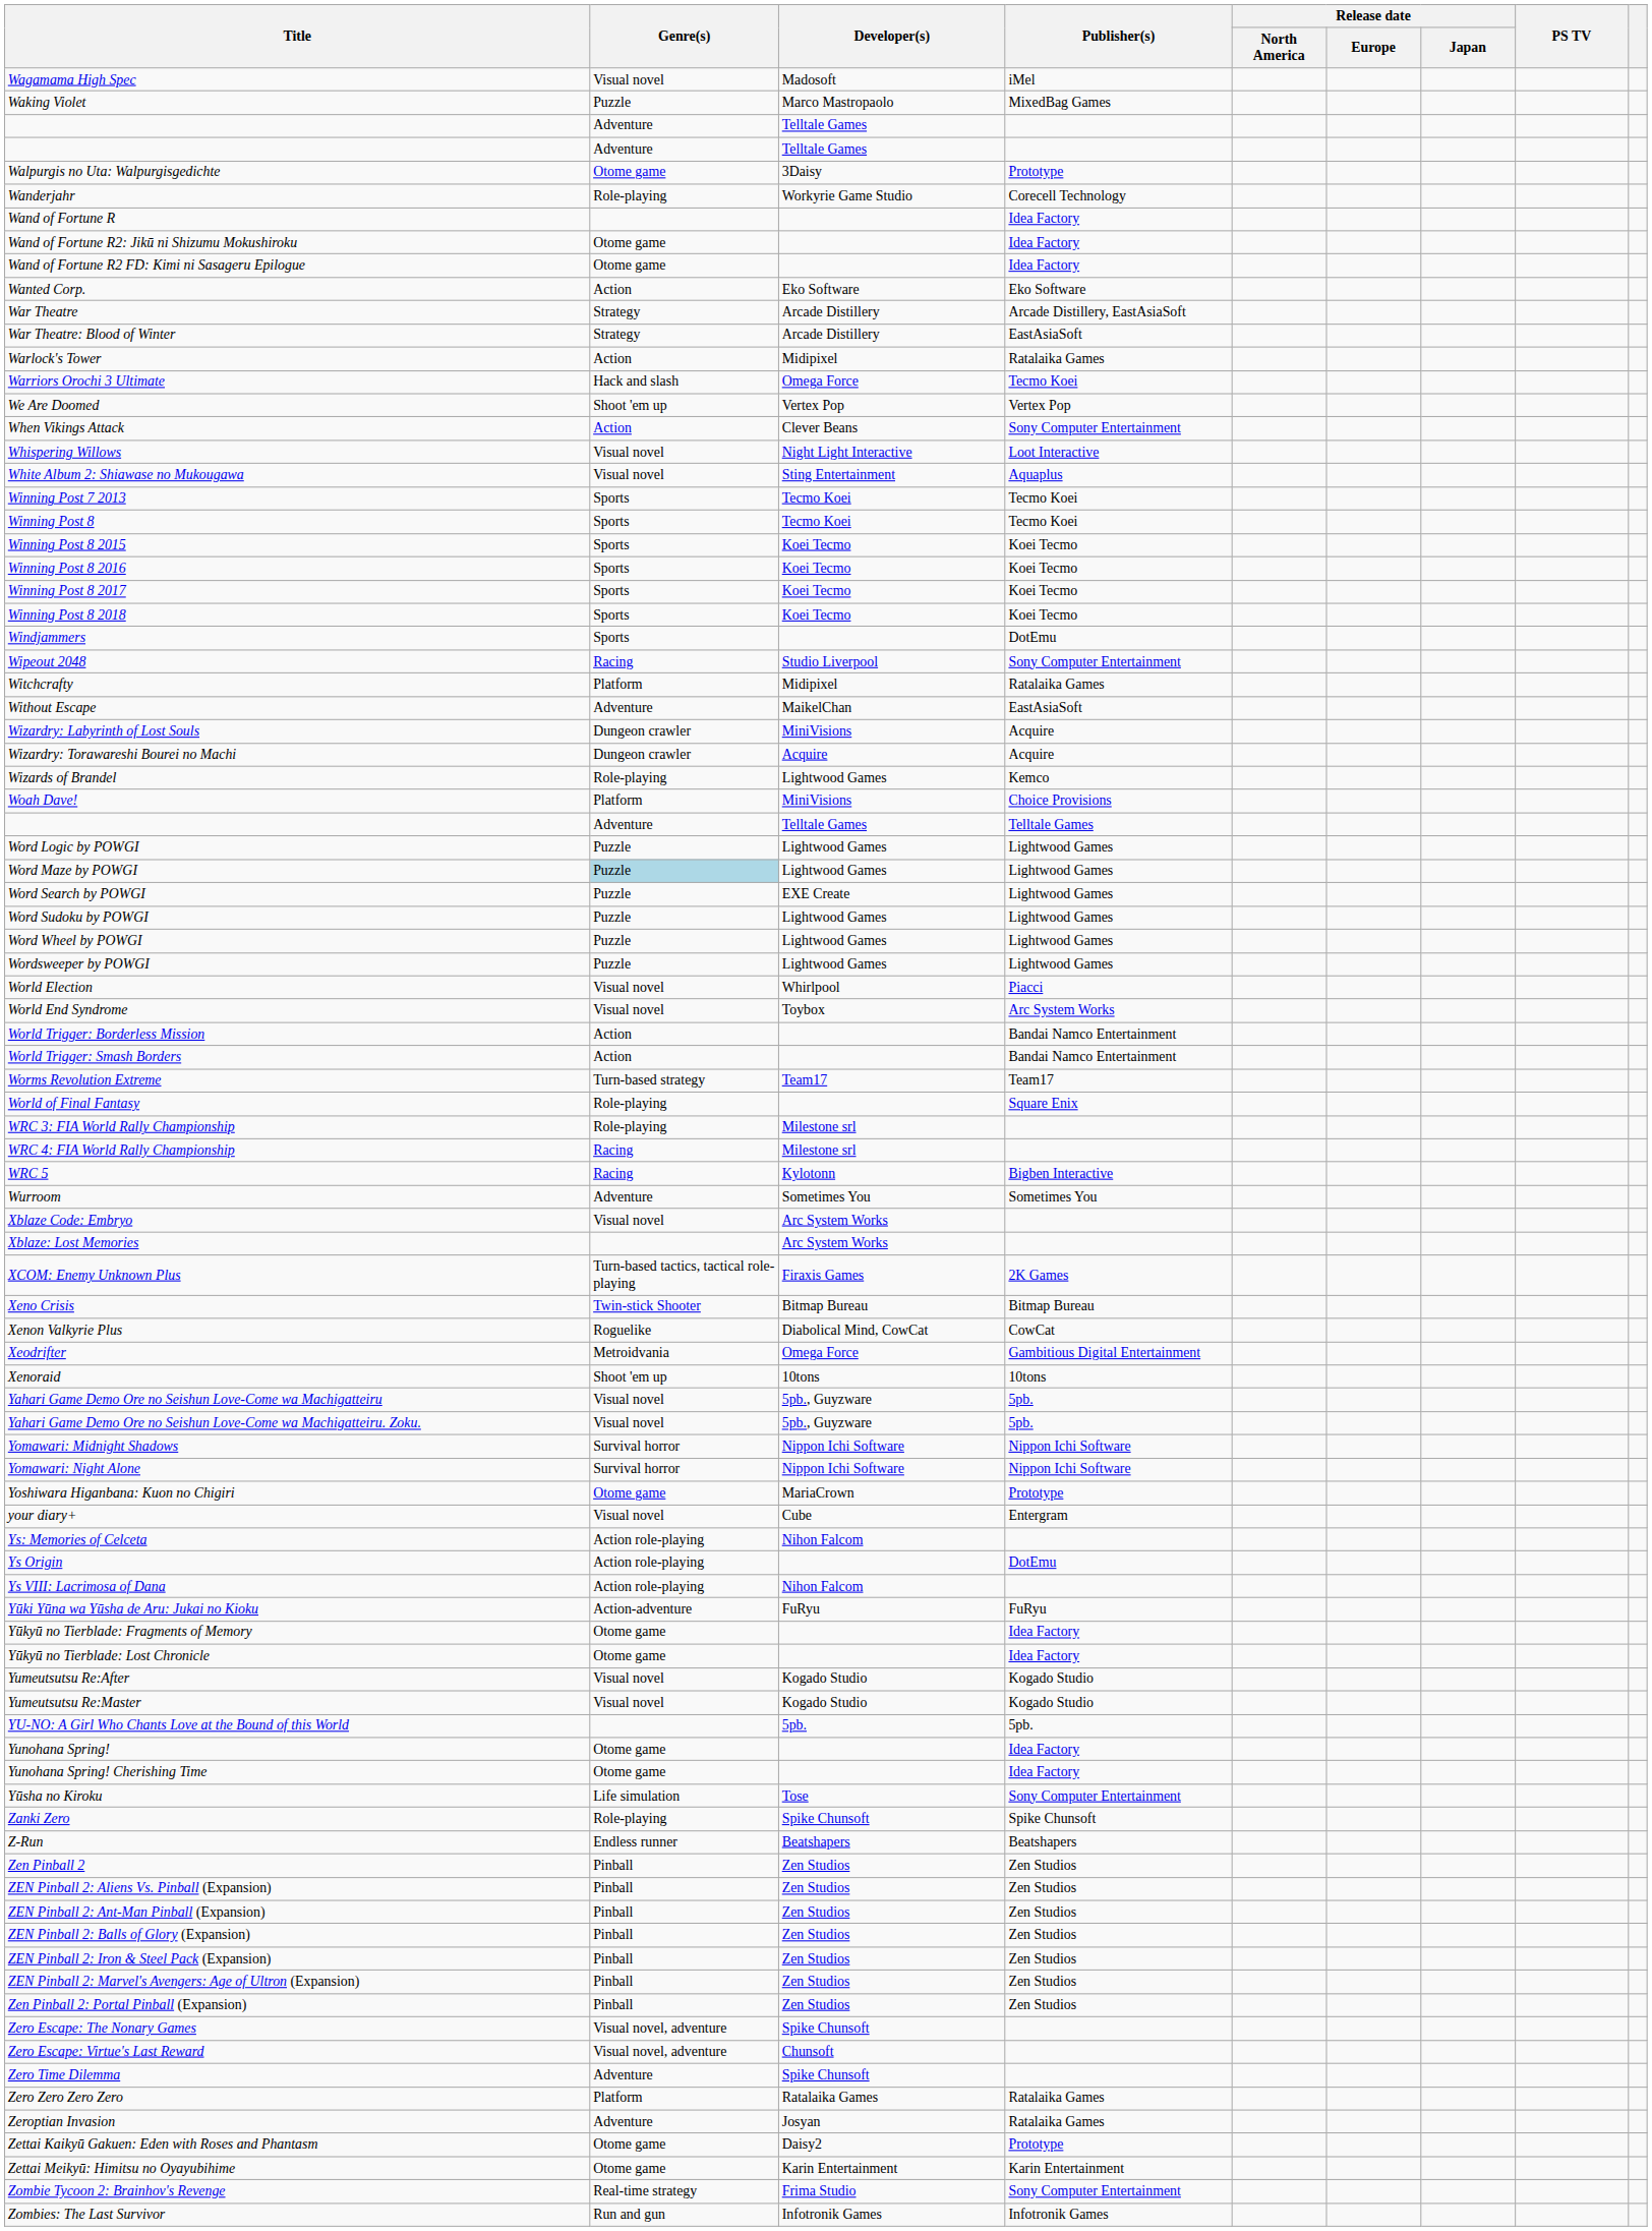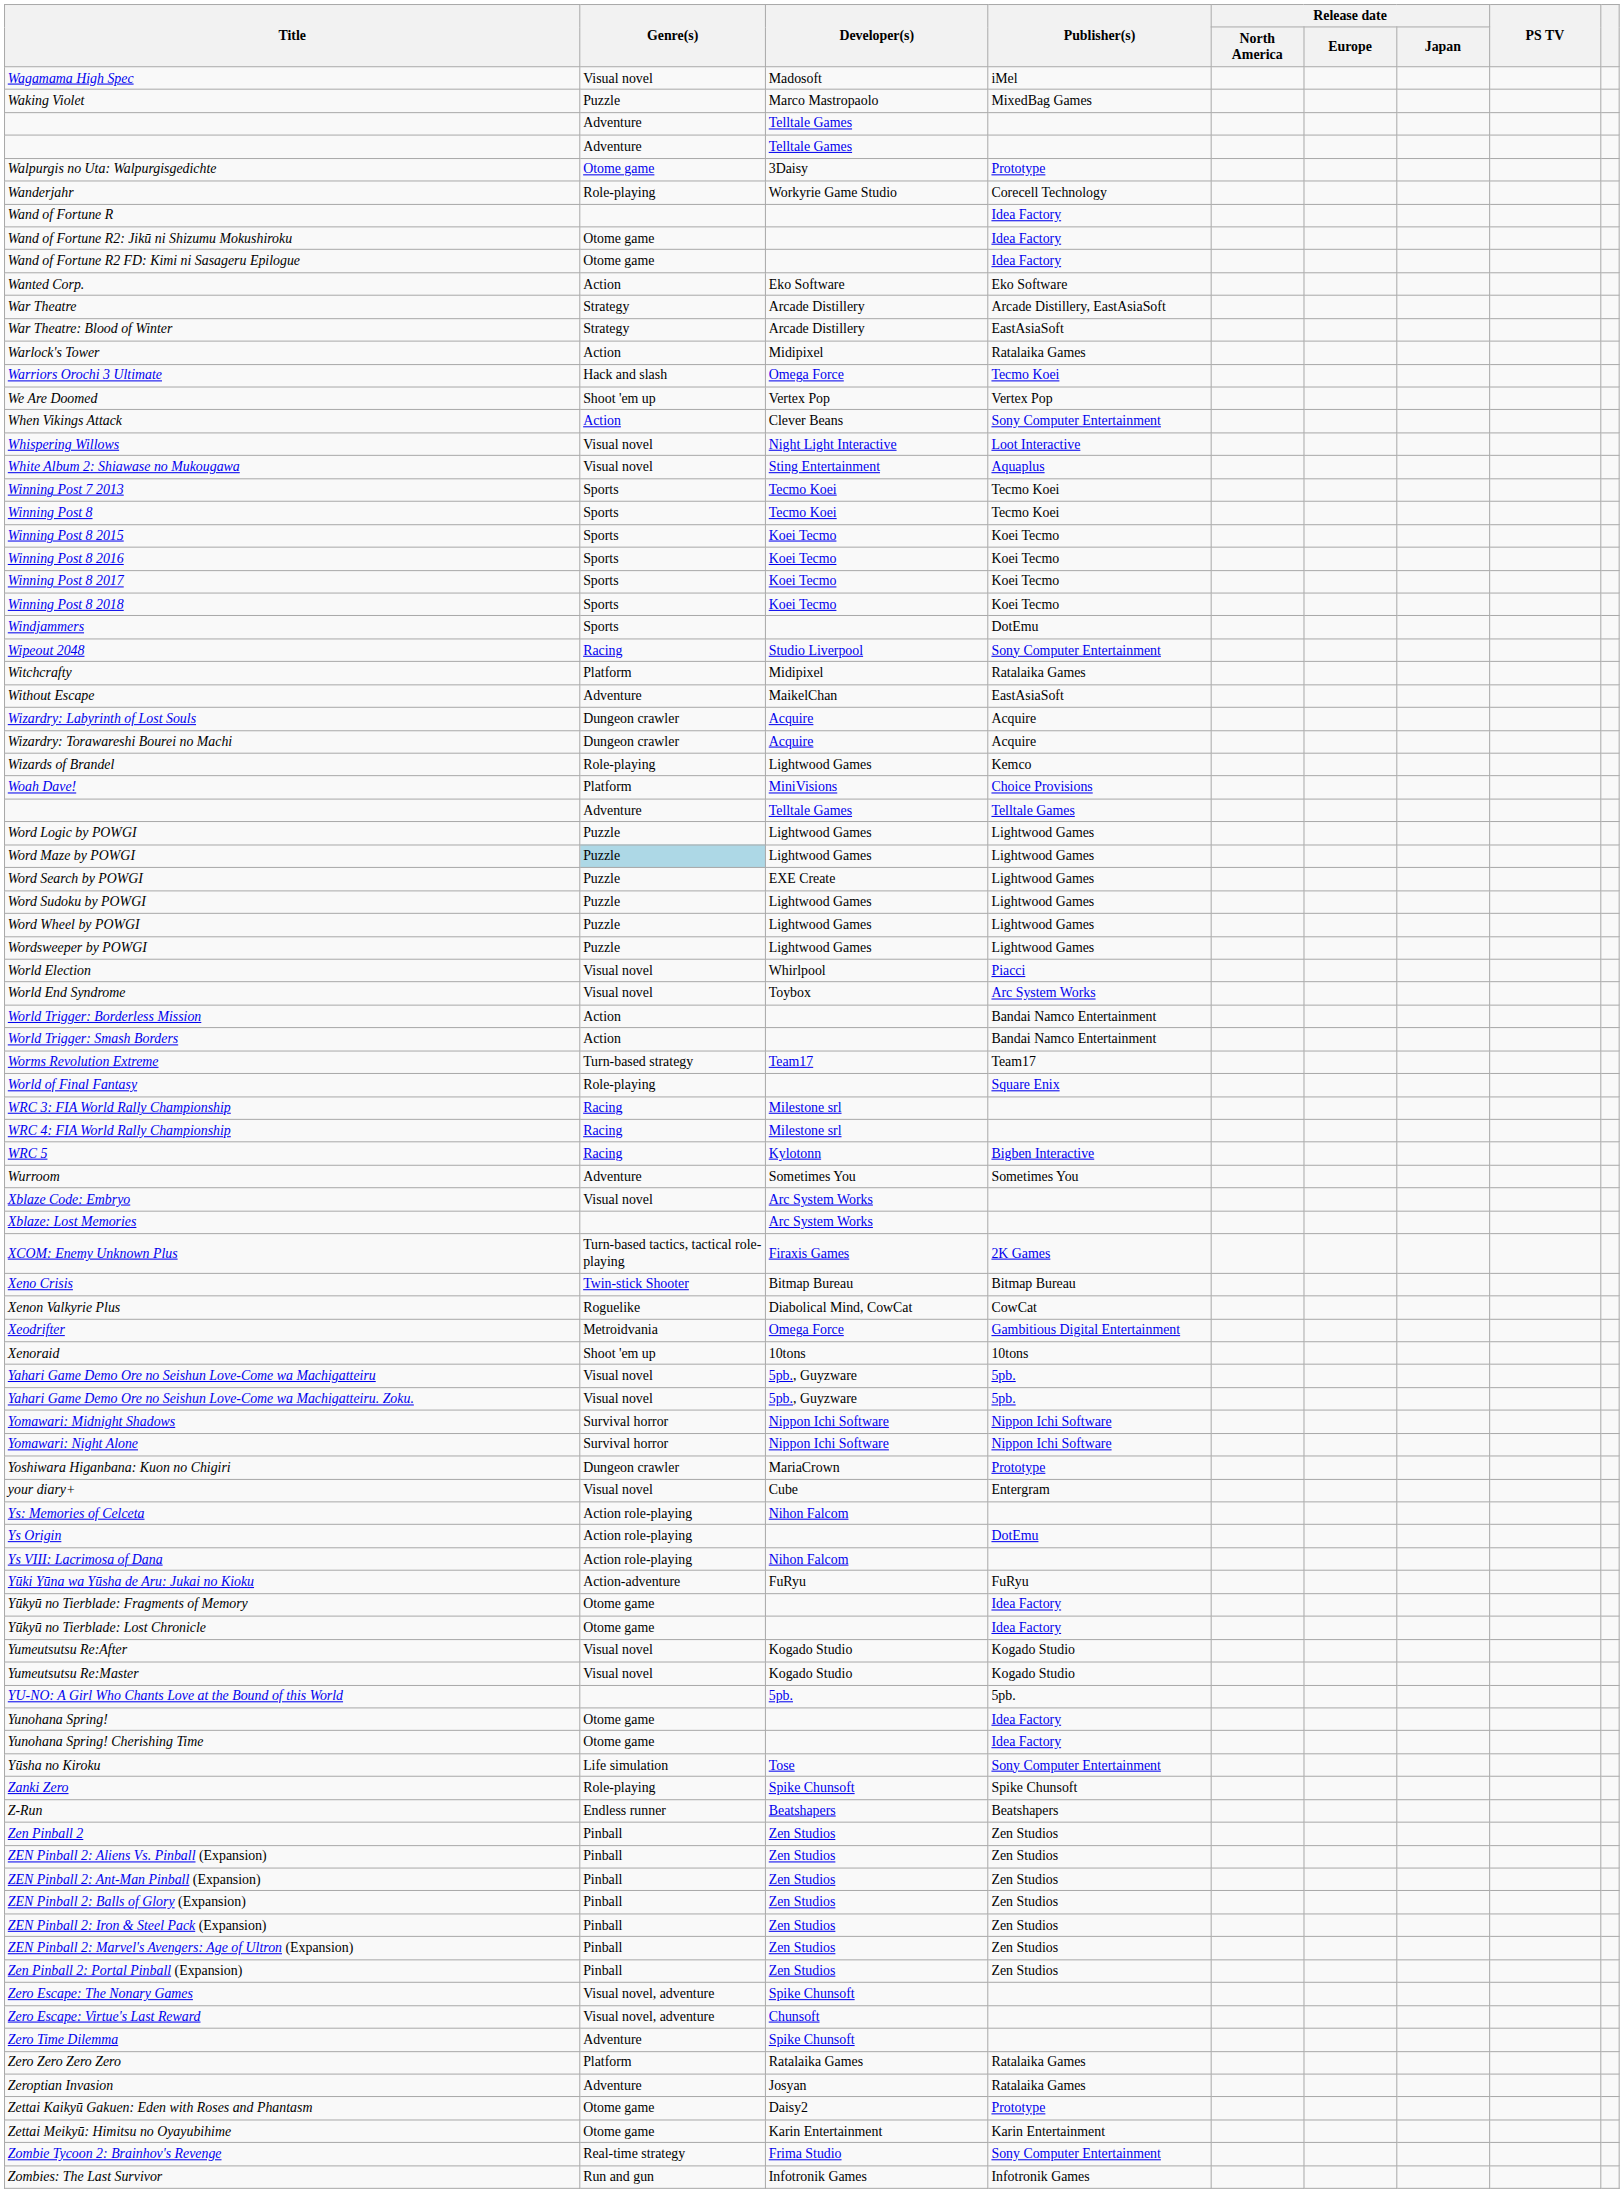Wizardry: Labyrinth of Lost Souls | Developer(s): MiniVisions -> Acquire
WRC 3: FIA World Rally Championship | Genre(s): Role-playing -> Racing
Yoshiwara Higanbana: Kuon no Chigiri | Genre(s): Otome game -> Dungeon crawler
